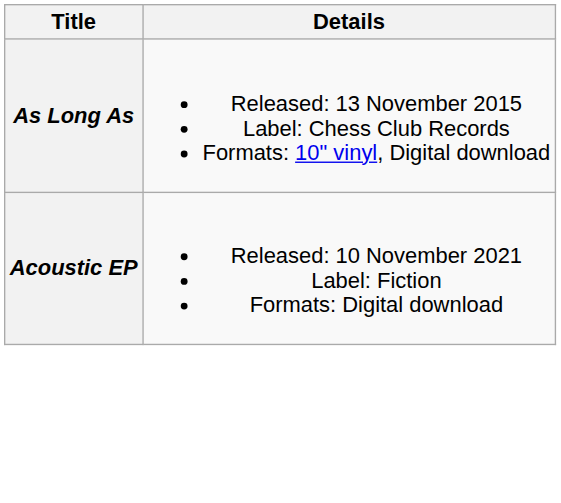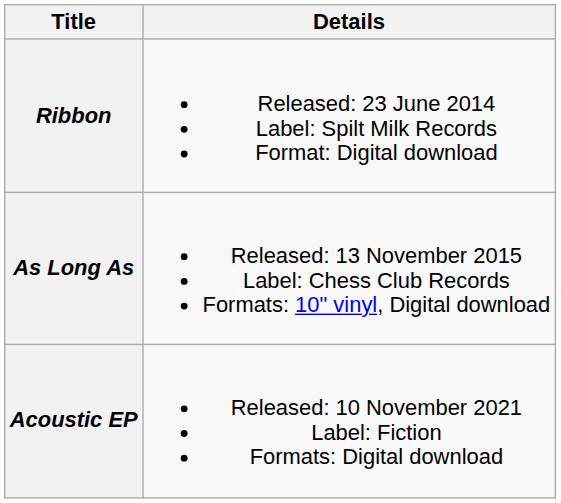+ row: Ribbon | Released: 23 June 2014 Label: Spilt Milk Records Format: Digital download
